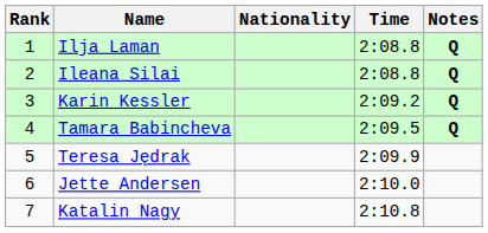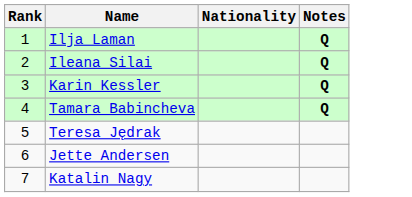- column: Time | 2:08.8 | 2:08.8 | 2:09.2 | 2:09.5 | 2:09.9 | 2:10.0 | 2:10.8
